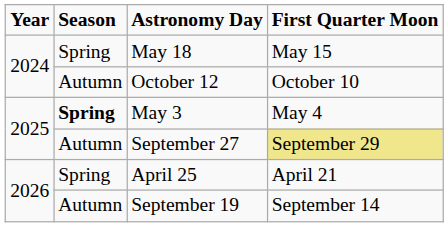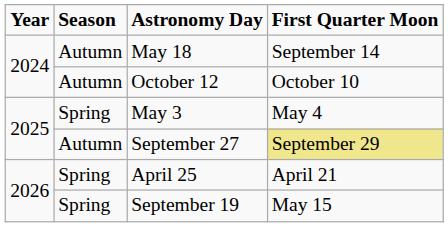May 18 | Season: Spring -> Autumn
May 18 | First Quarter Moon: May 15 -> September 14
May 3 | Season: bold -> normal
September 19 | Season: Autumn -> Spring
September 19 | First Quarter Moon: September 14 -> May 15
